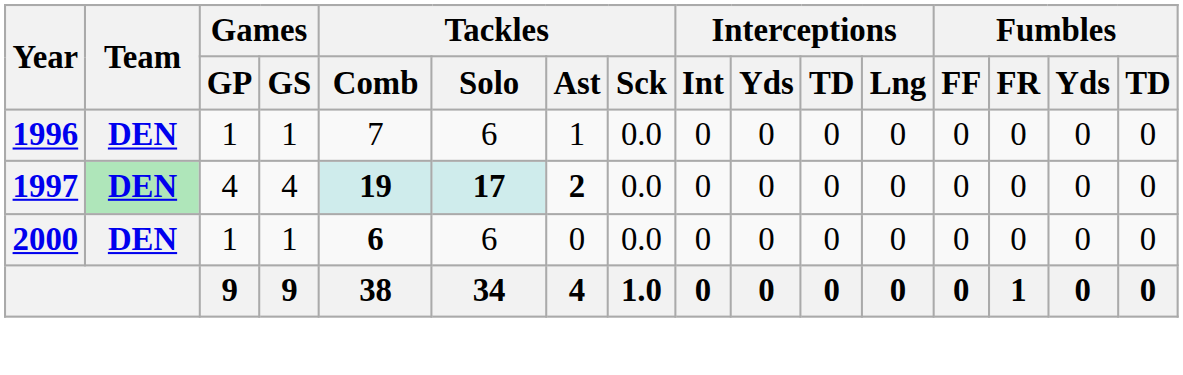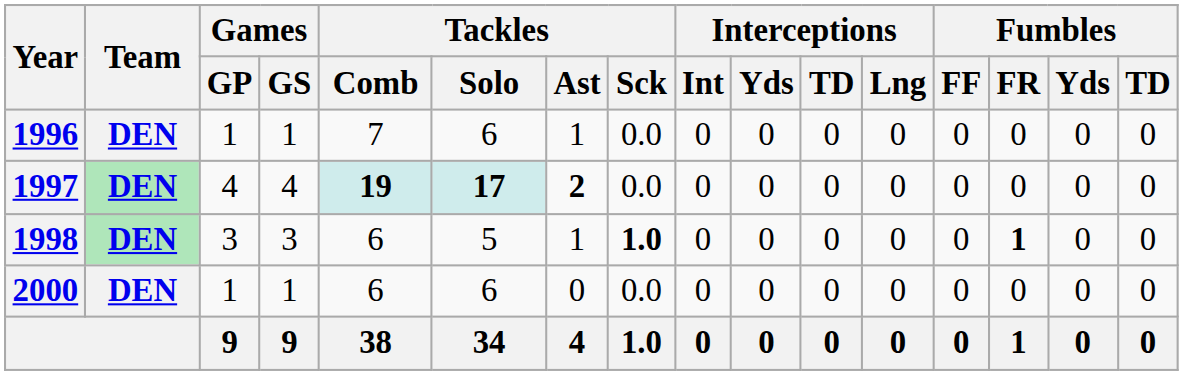+ row: 1998 | DEN | 3 | 3 | 6 | 5 | 1 | 1.0 | 0 | 0 | 0 | 0 | 0 | 1 | 0 | 0
2000 | Tackles / Comb: bold -> normal
